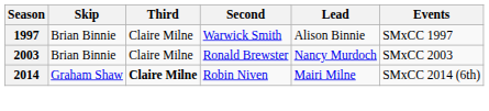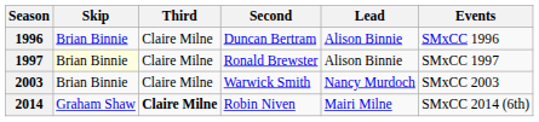+ row: 1996 | Brian Binnie | Claire Milne | Duncan Bertram | Alison Binnie | SMxCC 1996
1997 | Skip: no background -> lightyellow background
1997 | Second: Warwick Smith -> Ronald Brewster
2003 | Second: Ronald Brewster -> Warwick Smith
